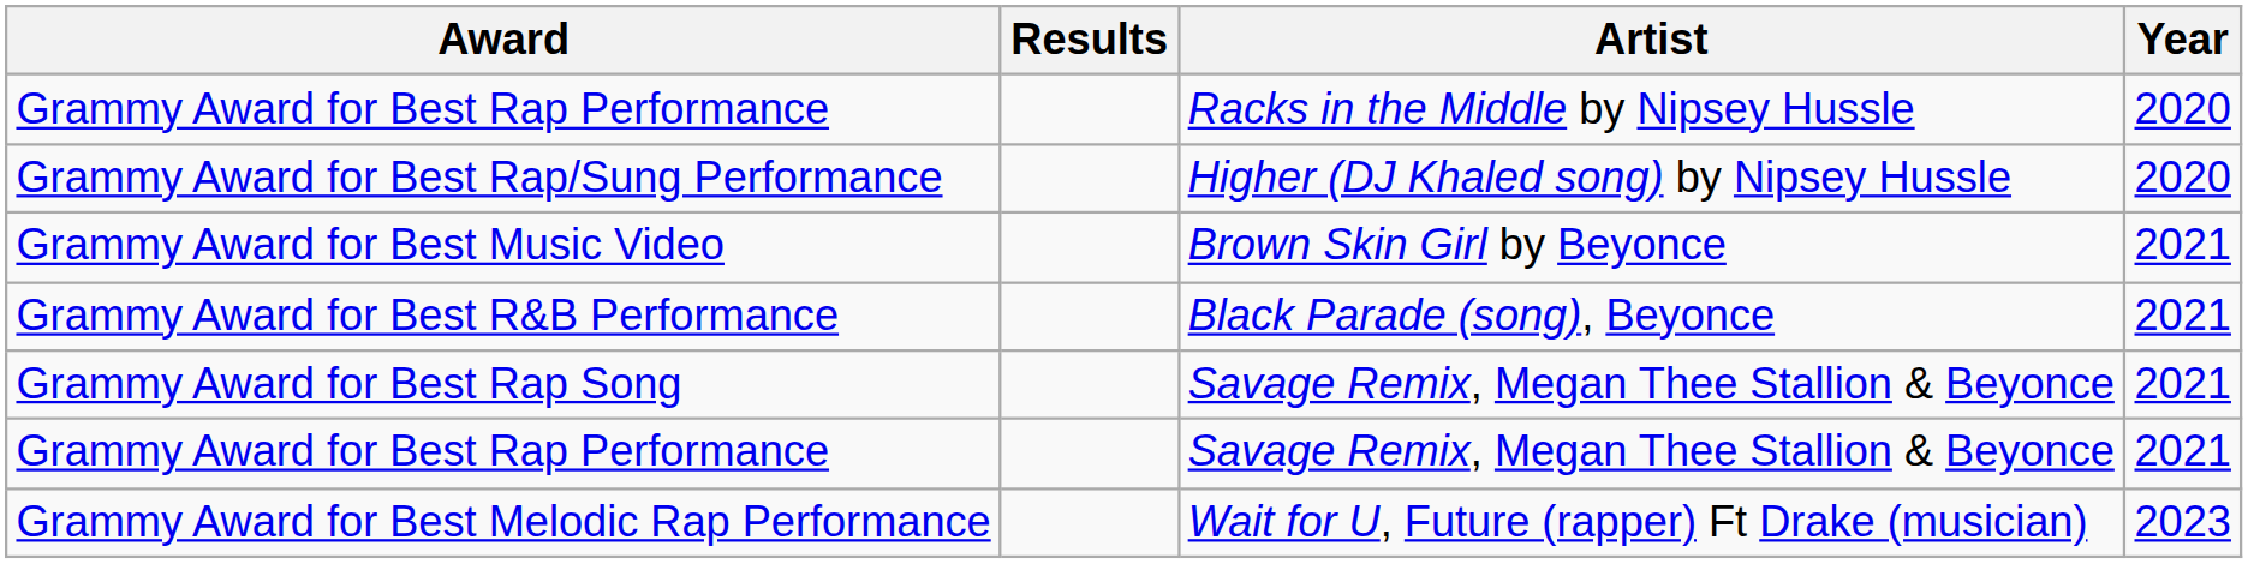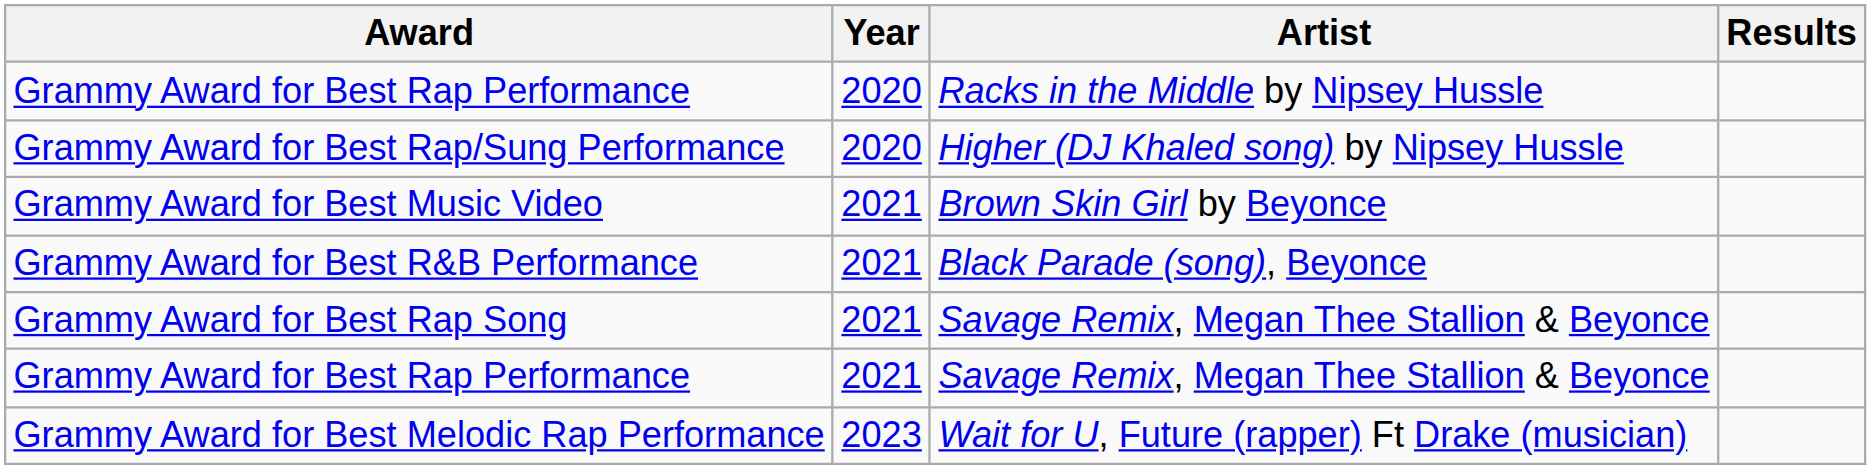columns swapped: Year <-> Results
